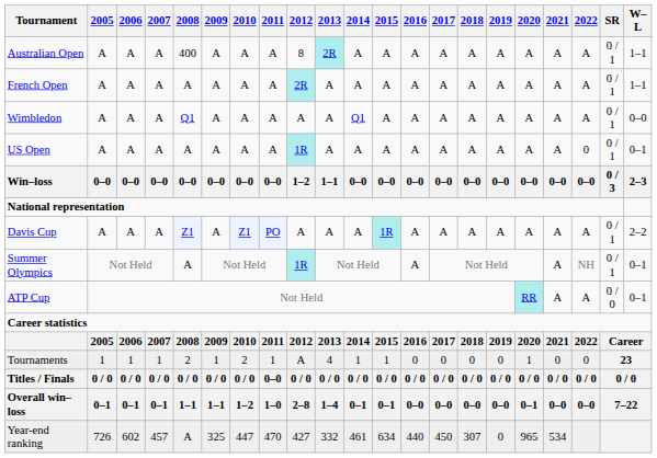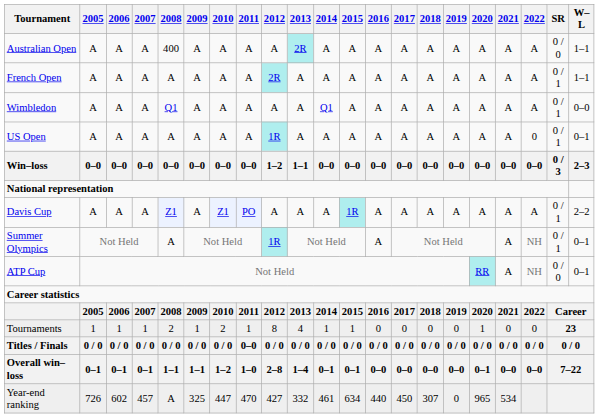Australian Open | 2012: 8 -> A
Australian Open | SR: 0 / 1 -> 0 / 0
ATP Cup | 2022: A -> NH
Tournaments | 2012: A -> 8
